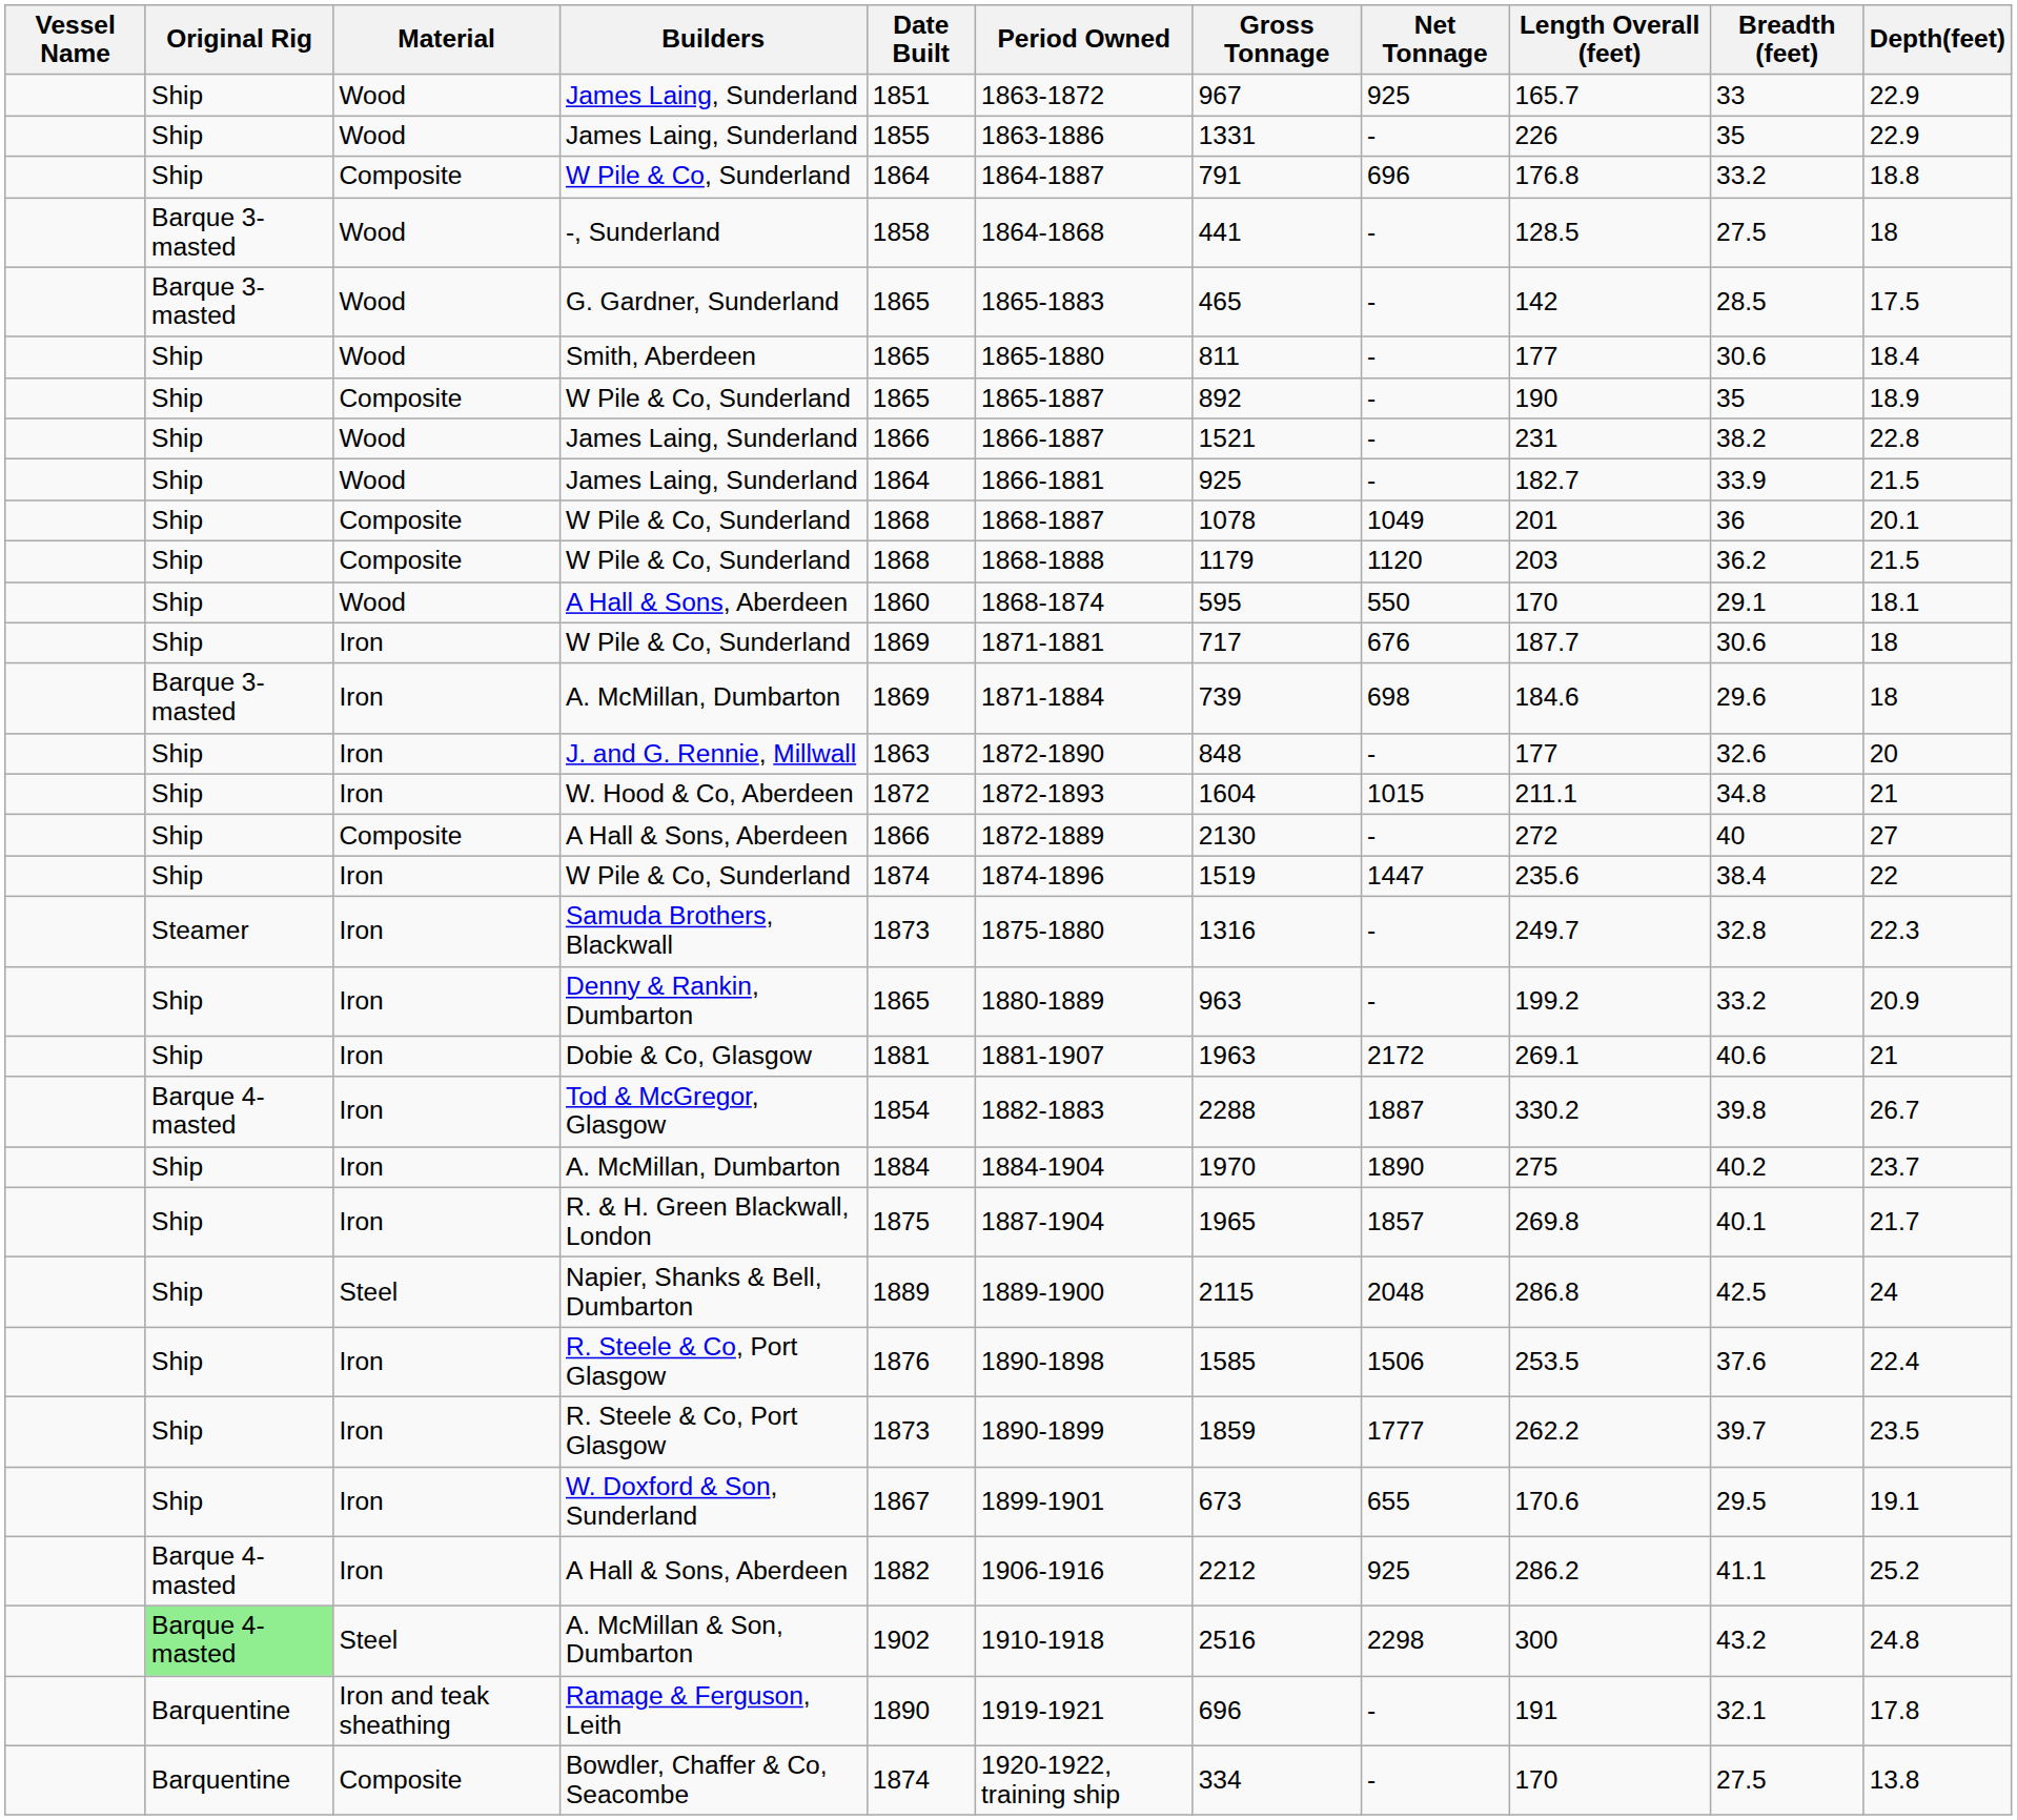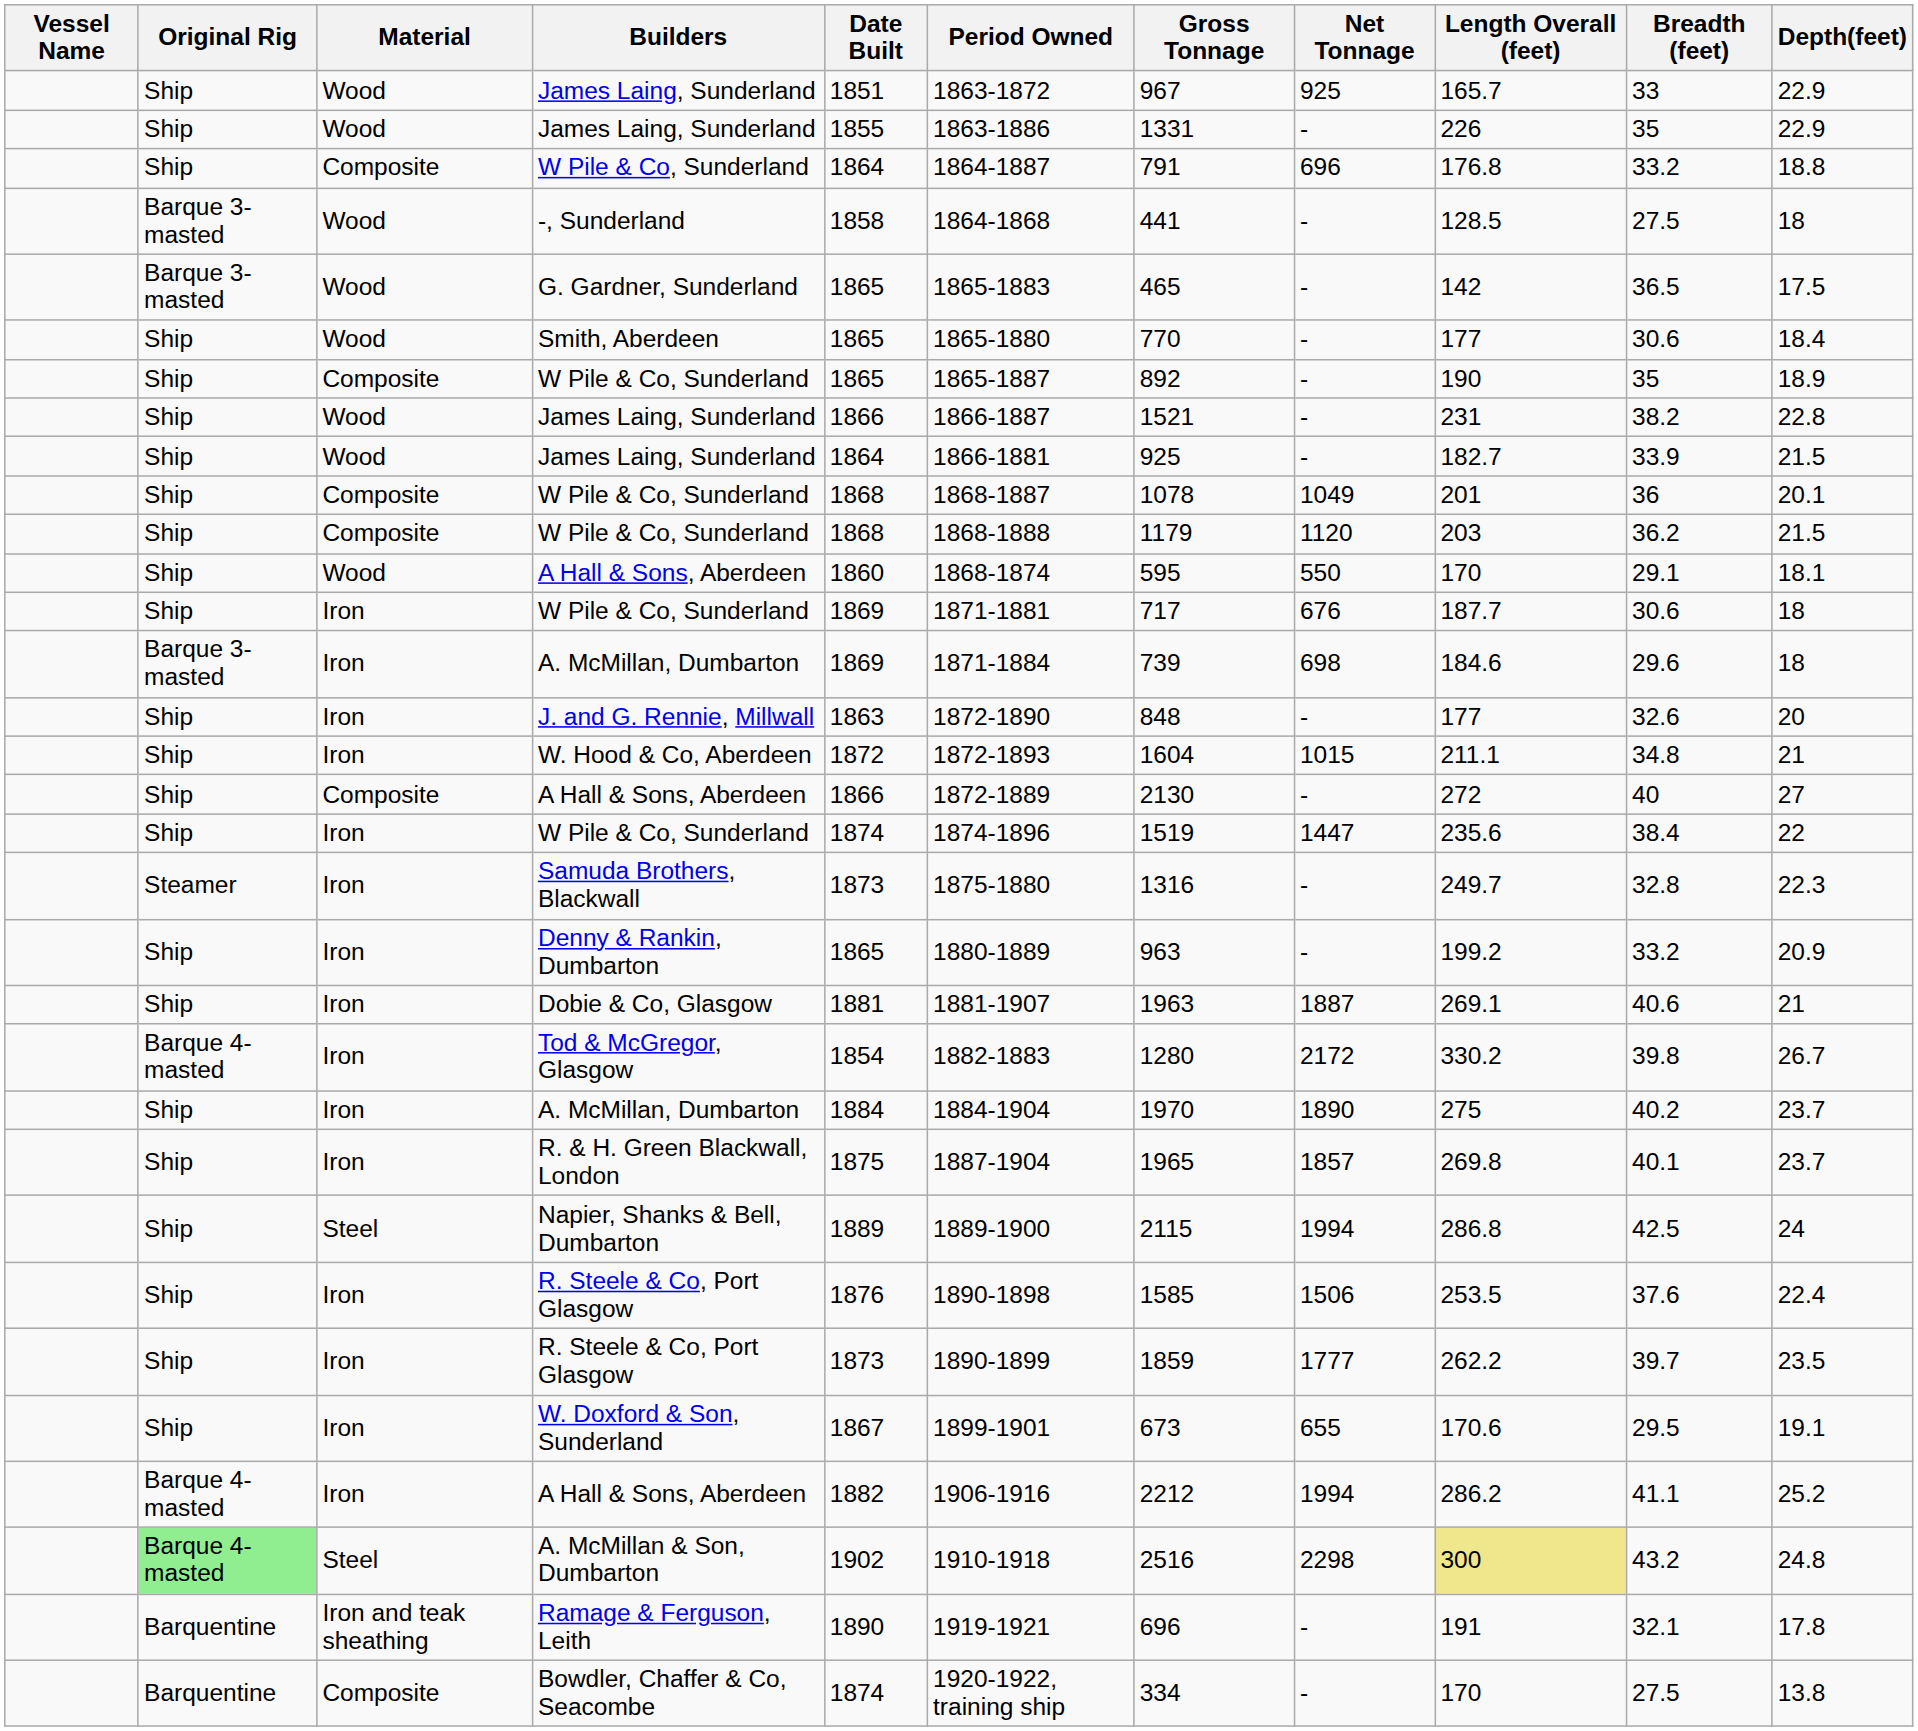G. Gardner, Sunderland | Breadth (feet): 28.5 -> 36.5
Smith, Aberdeen | Gross Tonnage: 811 -> 770
Dobie & Co, Glasgow | Net Tonnage: 2172 -> 1887
Tod & McGregor, Glasgow | Gross Tonnage: 2288 -> 1280
Tod & McGregor, Glasgow | Net Tonnage: 1887 -> 2172
R. & H. Green Blackwall, London | Depth(feet): 21.7 -> 23.7
Napier, Shanks & Bell, Dumbarton | Net Tonnage: 2048 -> 1994
Iron / A Hall & Sons, Aberdeen | Net Tonnage: 925 -> 1994
A. McMillan & Son, Dumbarton | Length Overall (feet): no background -> khaki background
